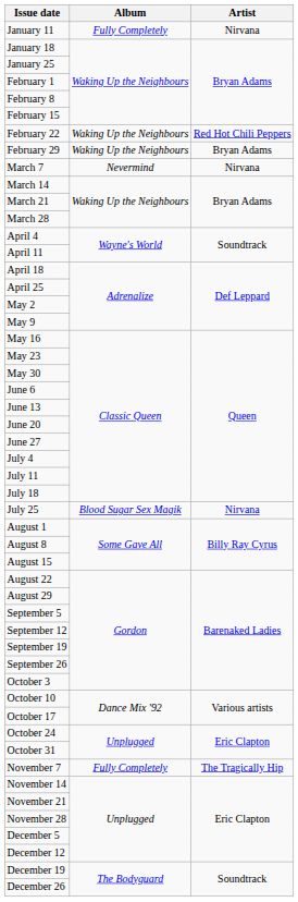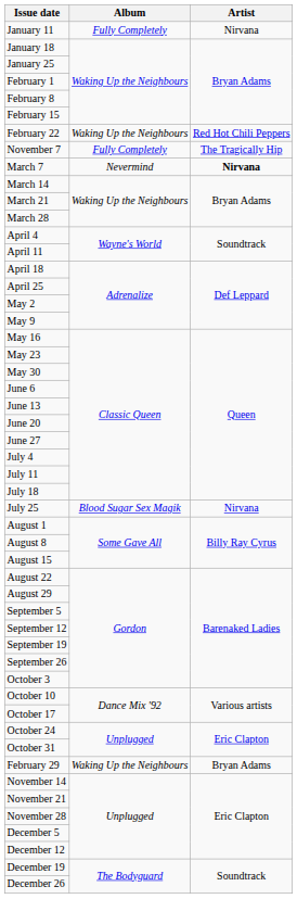rows swapped: February 29 <-> November 7
March 7 | Artist: normal -> bold
